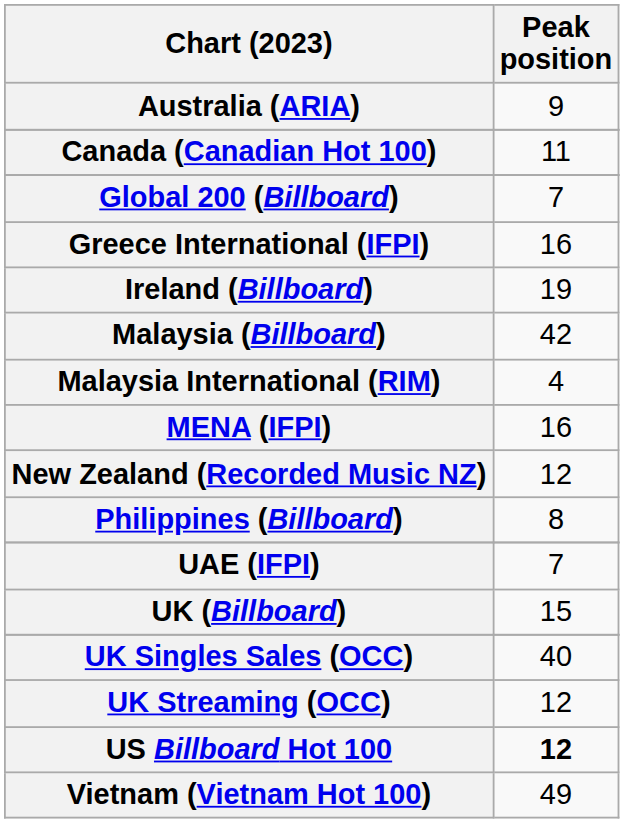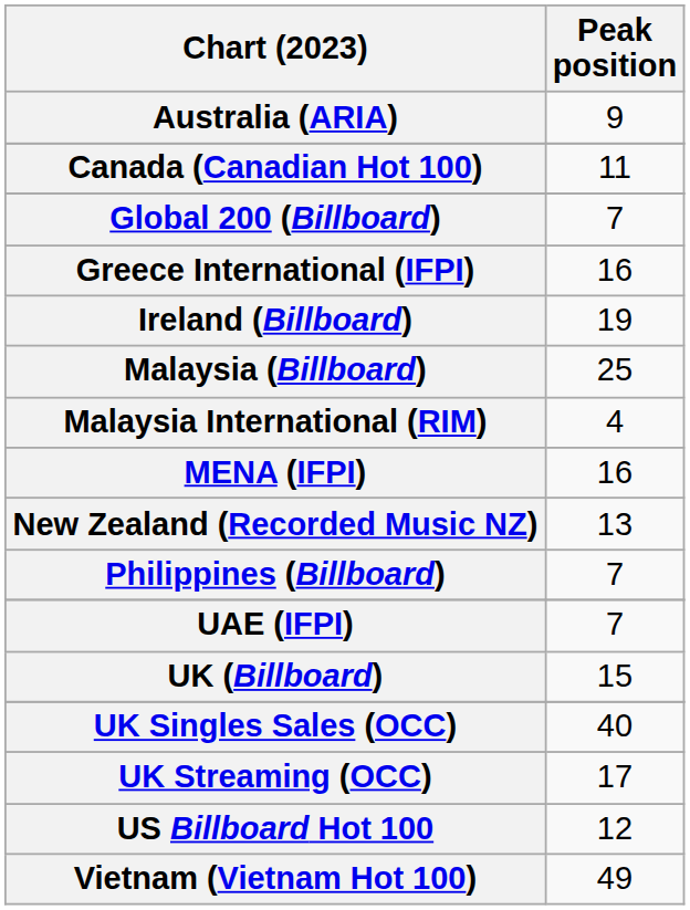Malaysia (Billboard) | Peak position: 42 -> 25
New Zealand (Recorded Music NZ) | Peak position: 12 -> 13
Philippines (Billboard) | Peak position: 8 -> 7
UK Streaming (OCC) | Peak position: 12 -> 17
US Billboard Hot 100 | Peak position: bold -> normal
